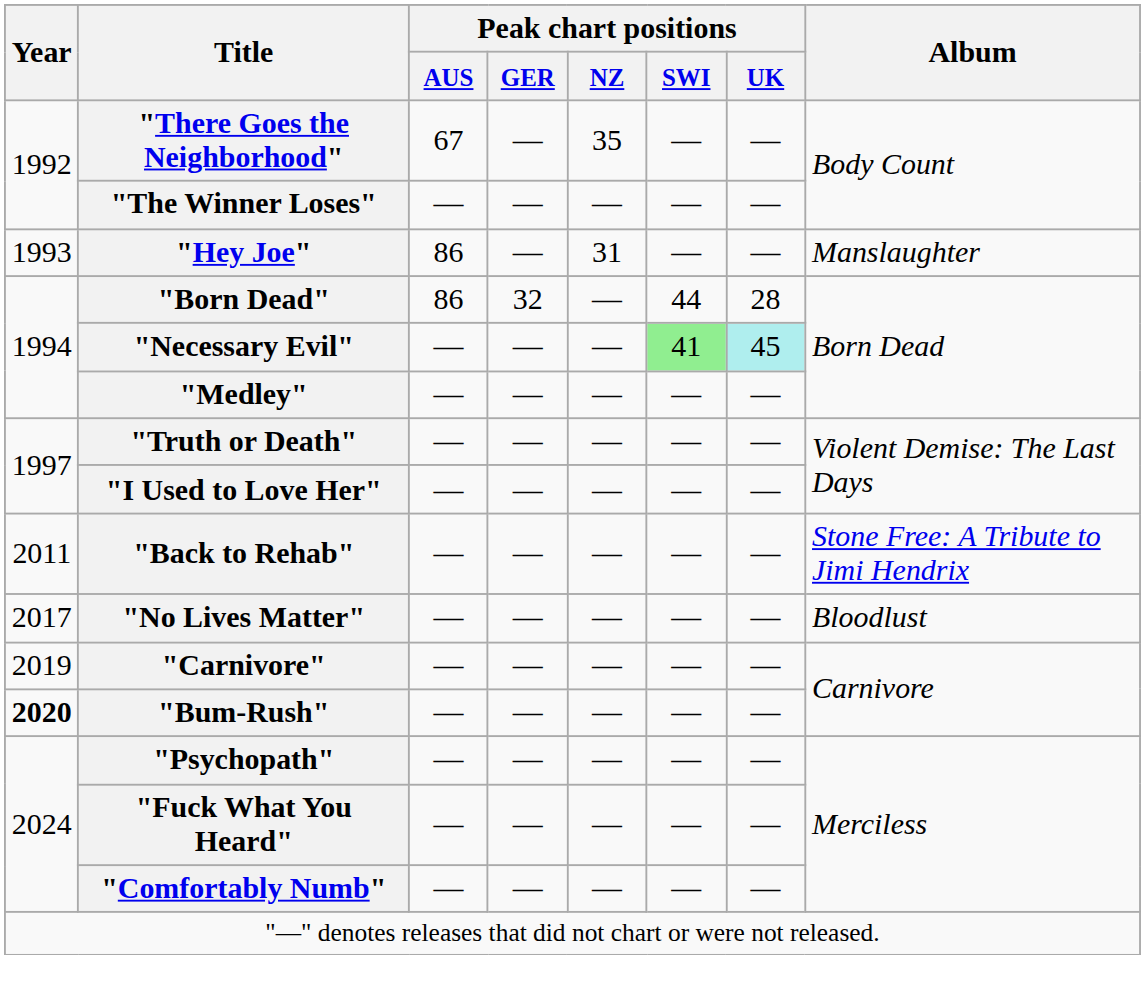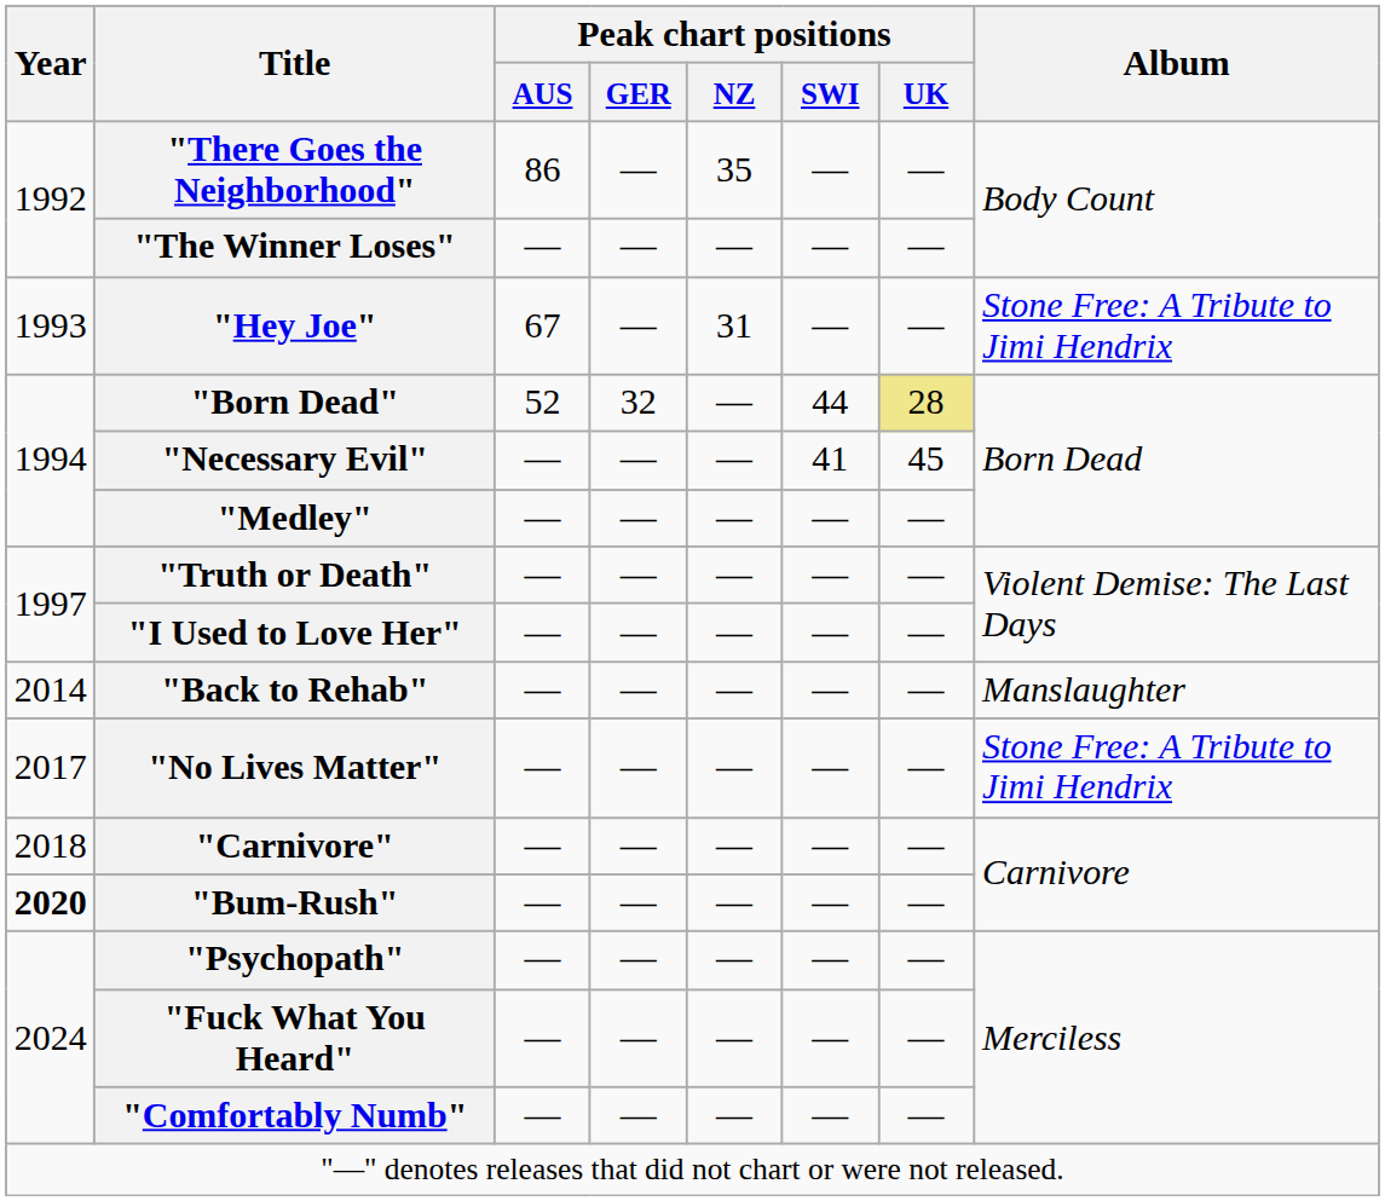"There Goes the Neighborhood" | Peak chart positions / AUS: 67 -> 86
"Hey Joe" | Peak chart positions / AUS: 86 -> 67
"Hey Joe" | Album: Manslaughter -> Stone Free: A Tribute to Jimi Hendrix
"Born Dead" | Peak chart positions / AUS: 86 -> 52
"Born Dead" | Peak chart positions / UK: no background -> khaki background
"Necessary Evil" | Peak chart positions / SWI: lightgreen background -> no background
"Necessary Evil" | Peak chart positions / UK: paleturquoise background -> no background
"Back to Rehab" | Year: 2011 -> 2014
"Back to Rehab" | Album: Stone Free: A Tribute to Jimi Hendrix -> Manslaughter
"No Lives Matter" | Album: Bloodlust -> Stone Free: A Tribute to Jimi Hendrix
"Carnivore" | Year: 2019 -> 2018
